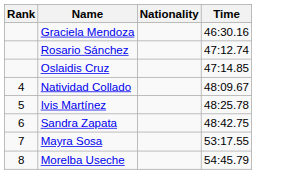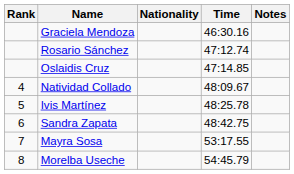+ column: Notes
